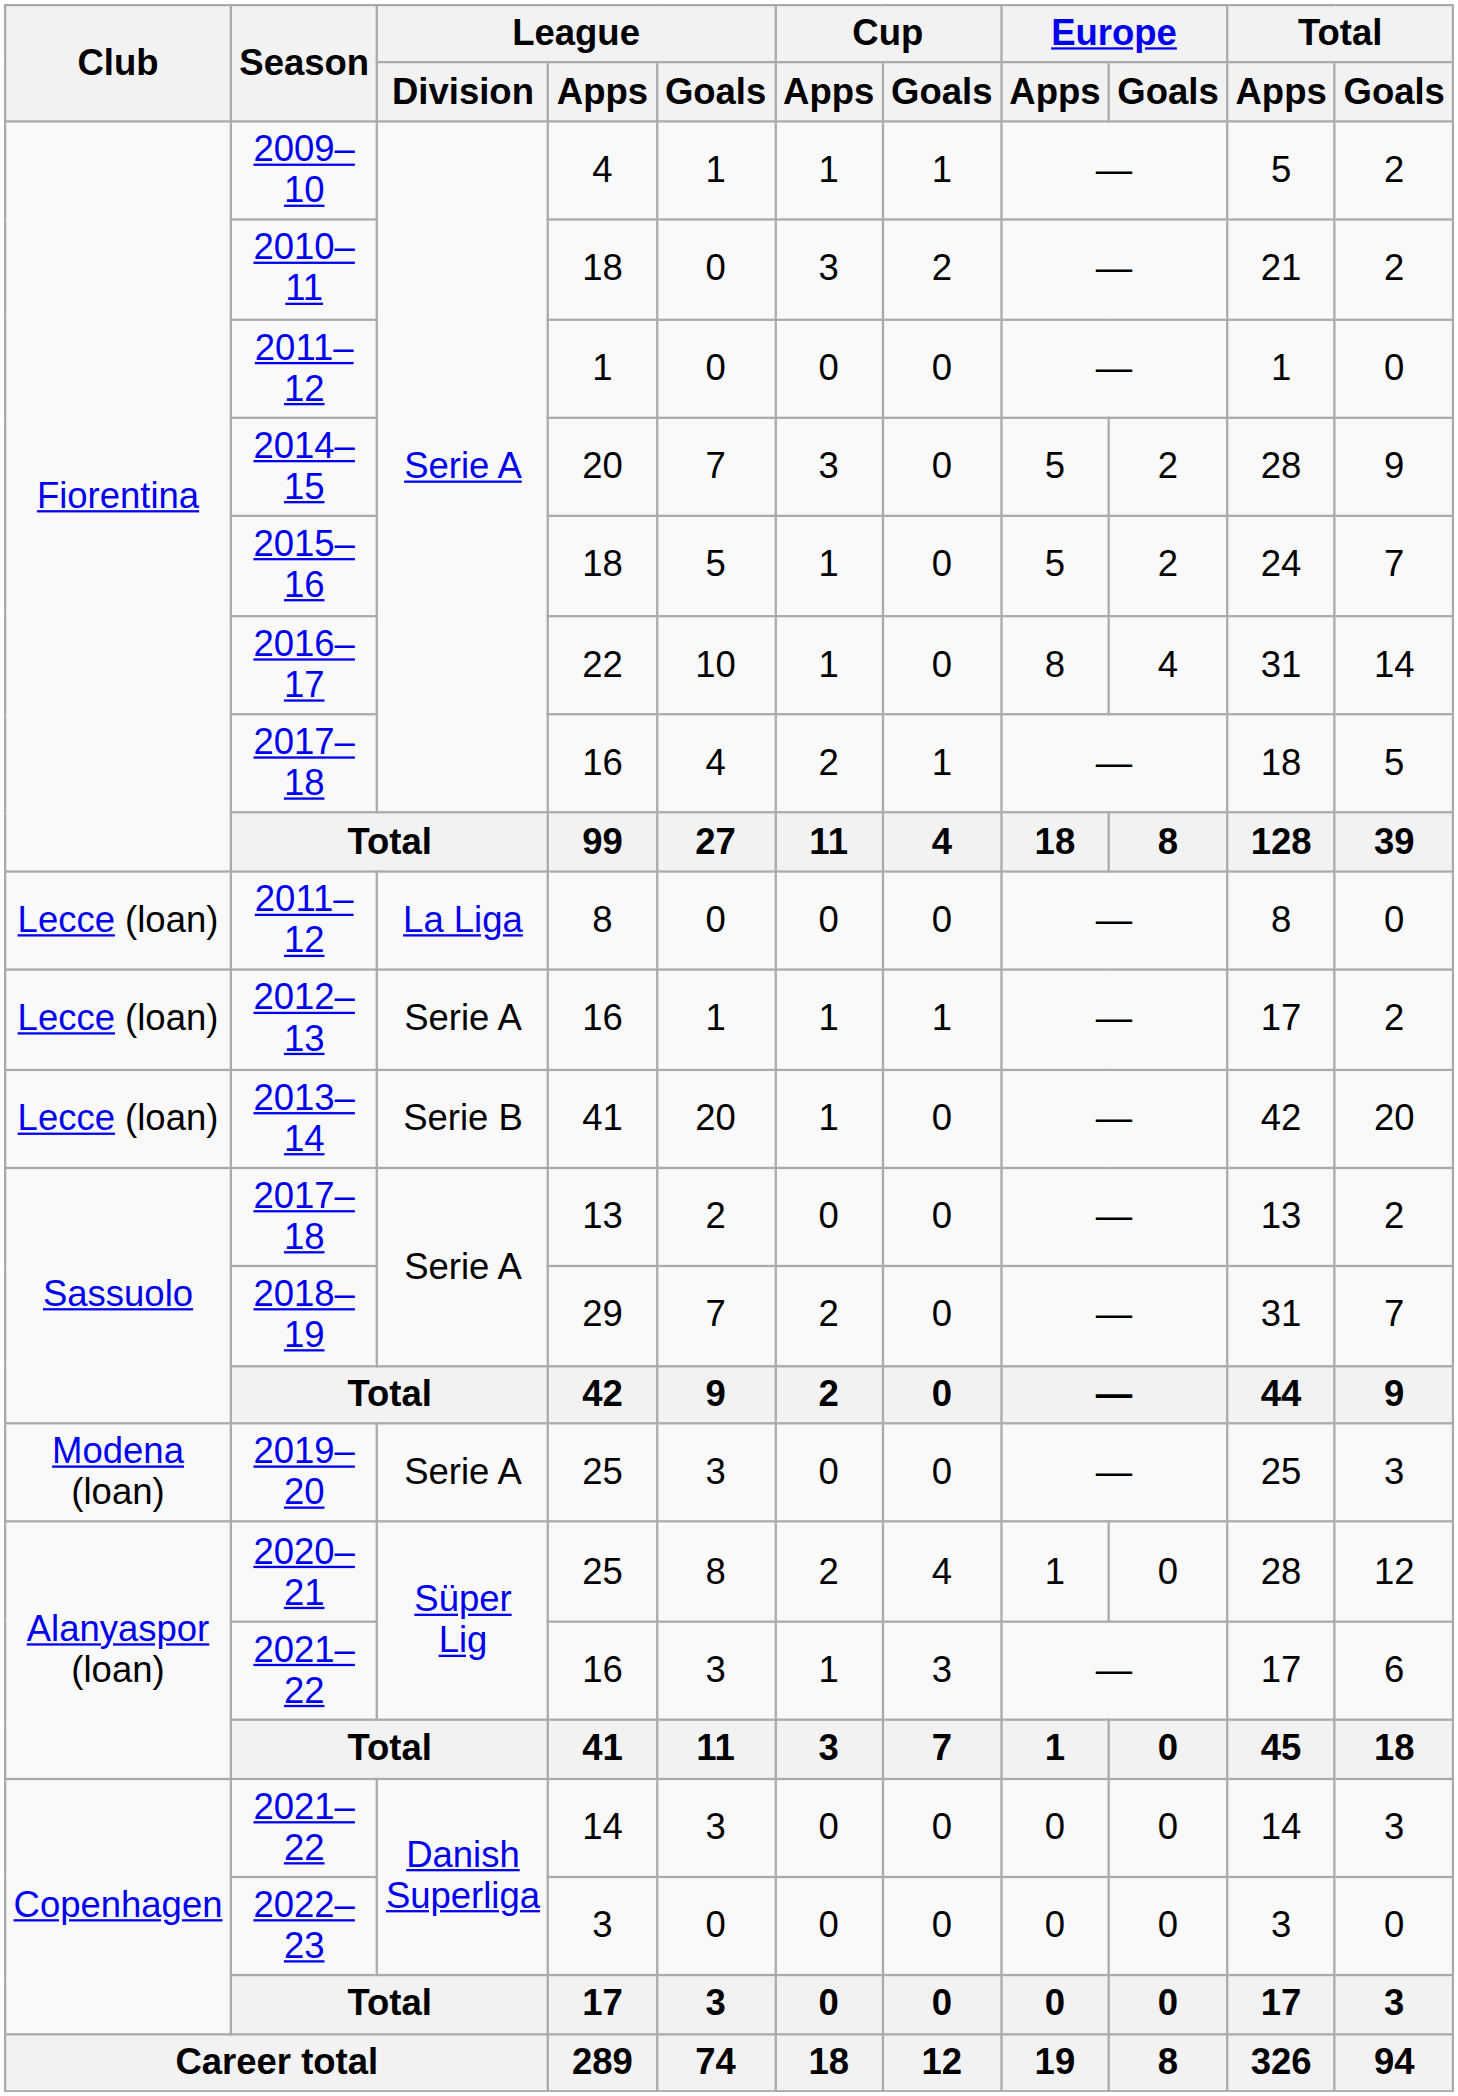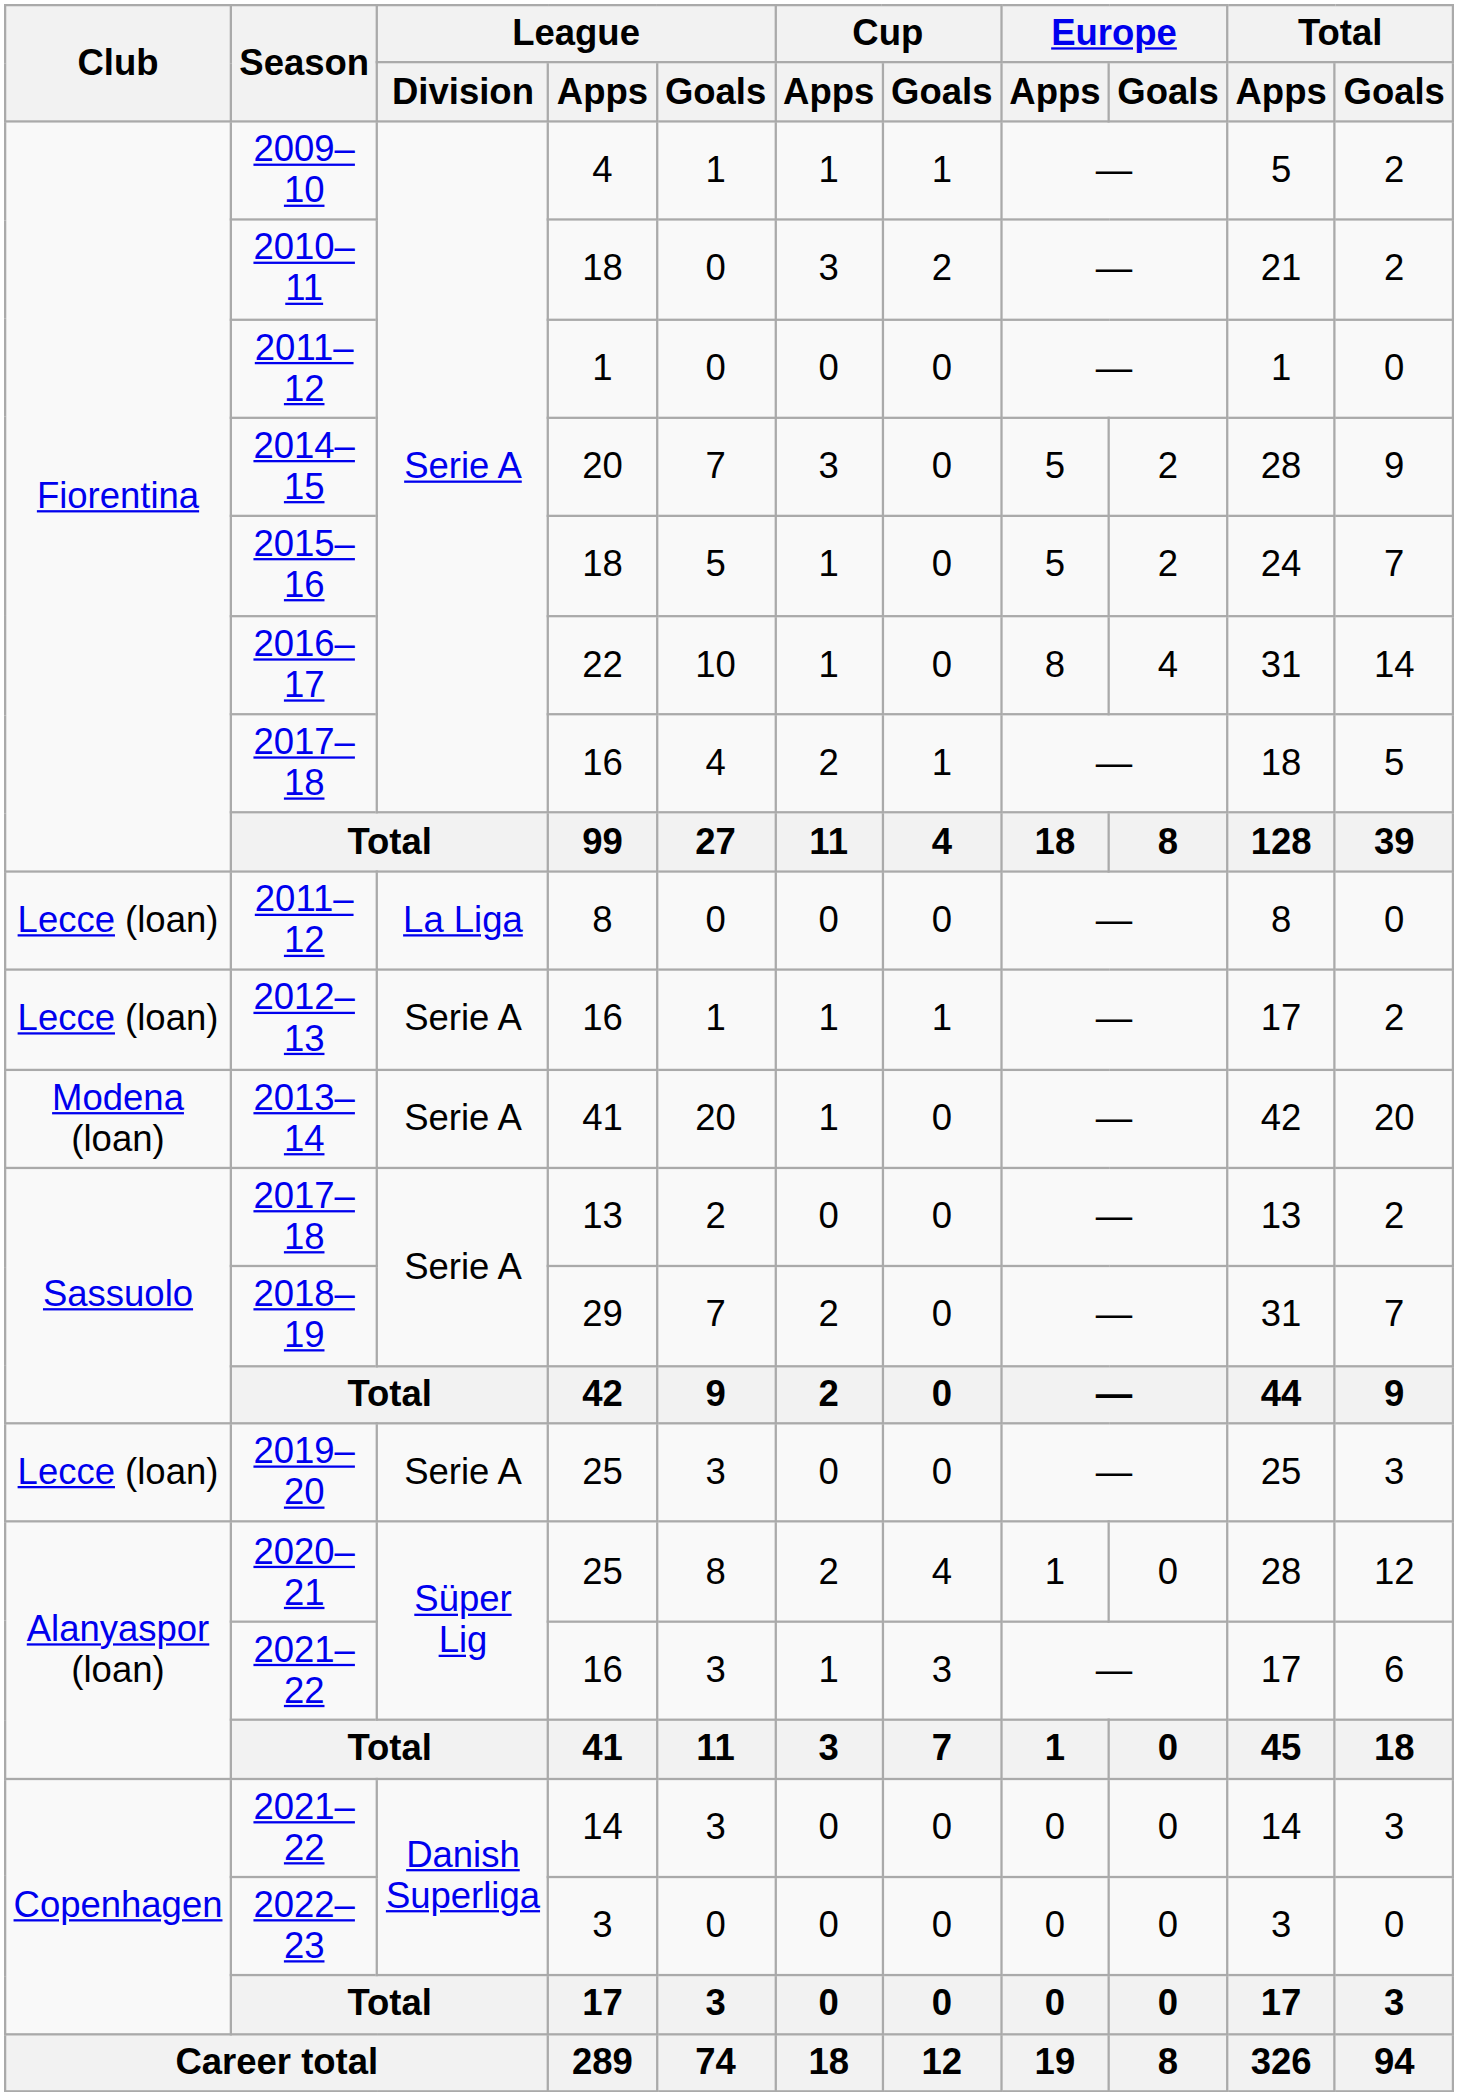2013–14 | Club: Lecce (loan) -> Modena (loan)
2013–14 | League / Division: Serie B -> Serie A
2019–20 | Club: Modena (loan) -> Lecce (loan)
